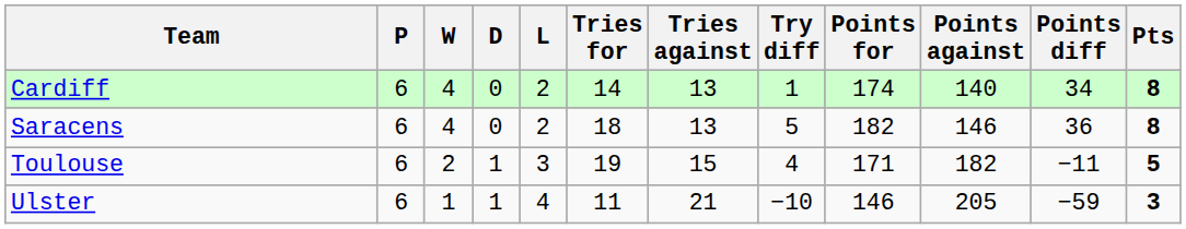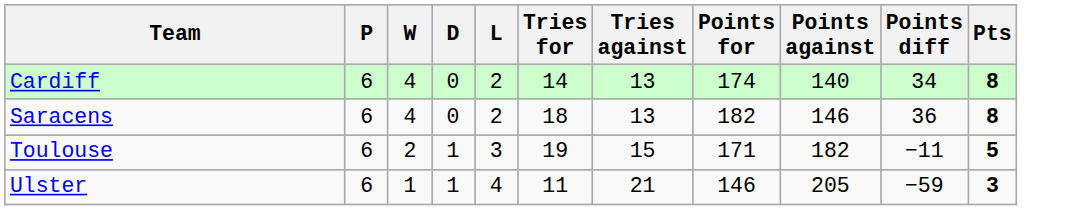- column: Try diff | 1 | 5 | 4 | −10
